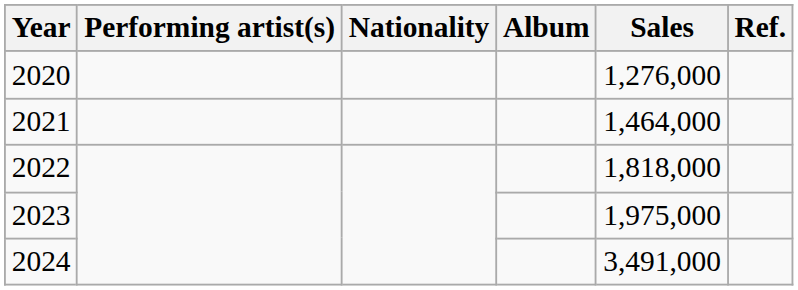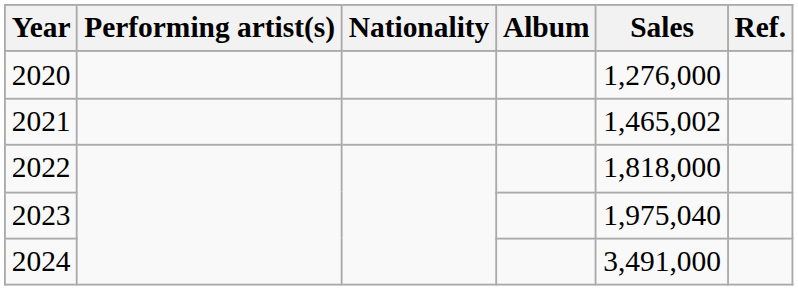2021 | Sales: 1,464,000 -> 1,465,002
2023 | Sales: 1,975,000 -> 1,975,040
